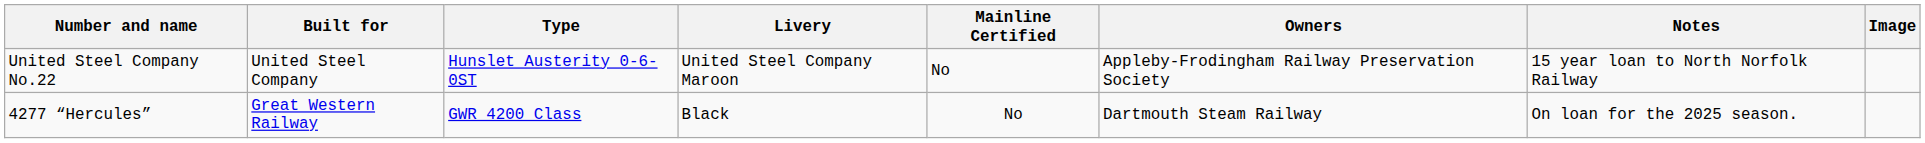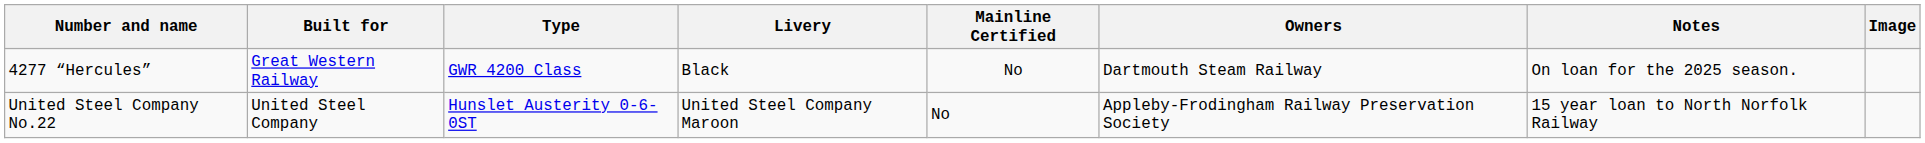rows swapped: 4277 “Hercules” <-> United Steel Company No.22
